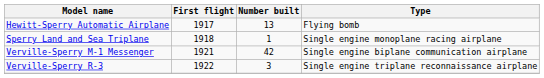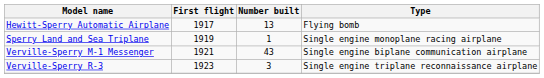Sperry Land and Sea Triplane | First flight: 1918 -> 1919
Verville-Sperry M-1 Messenger | Number built: 42 -> 43
Verville-Sperry R-3 | First flight: 1922 -> 1923
